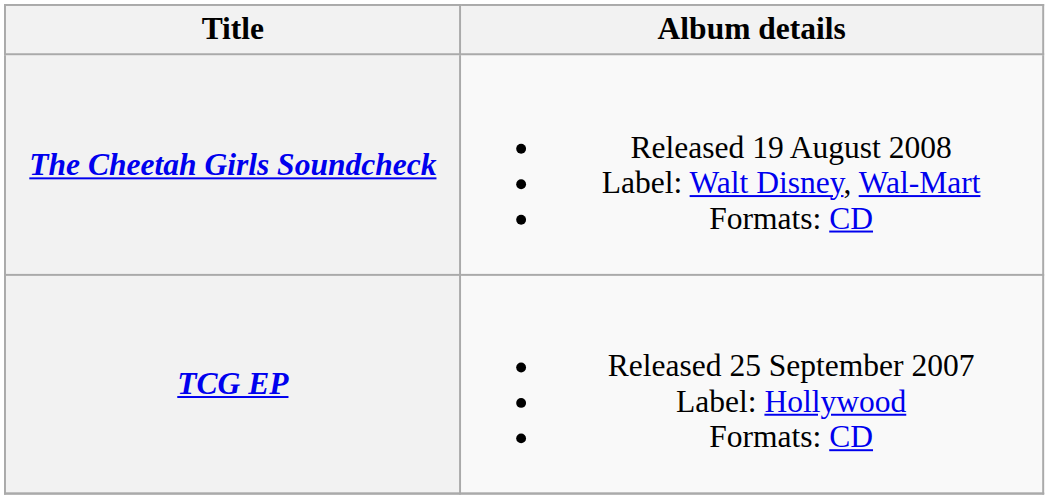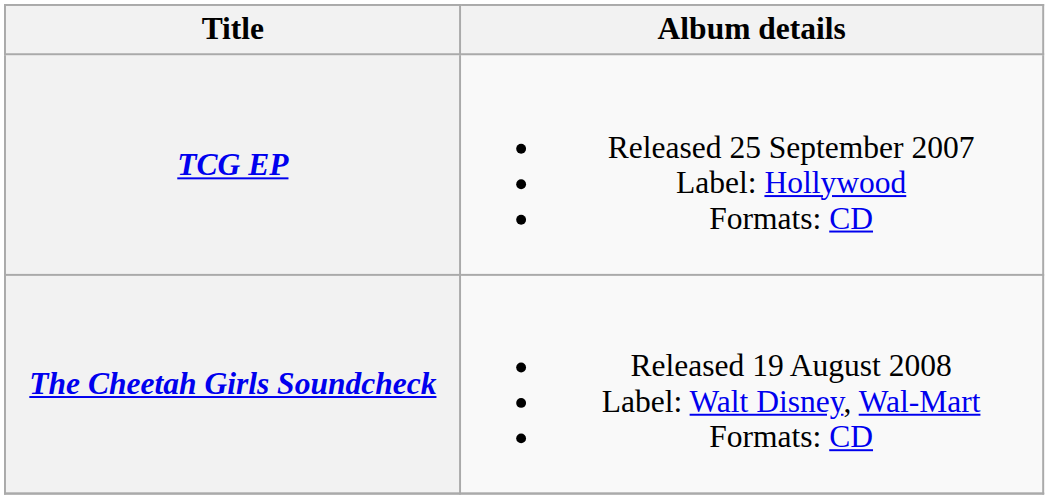rows swapped: TCG EP <-> The Cheetah Girls Soundcheck
